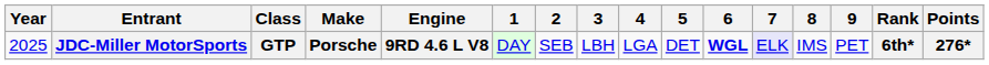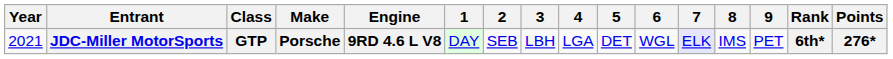JDC-Miller MotorSports | Year: 2025 -> 2021
JDC-Miller MotorSports | 6: bold -> normal
